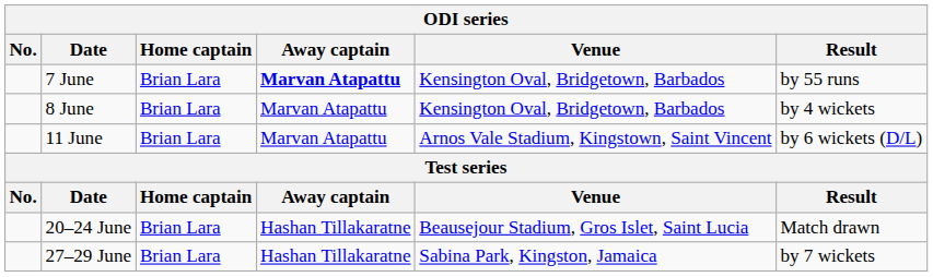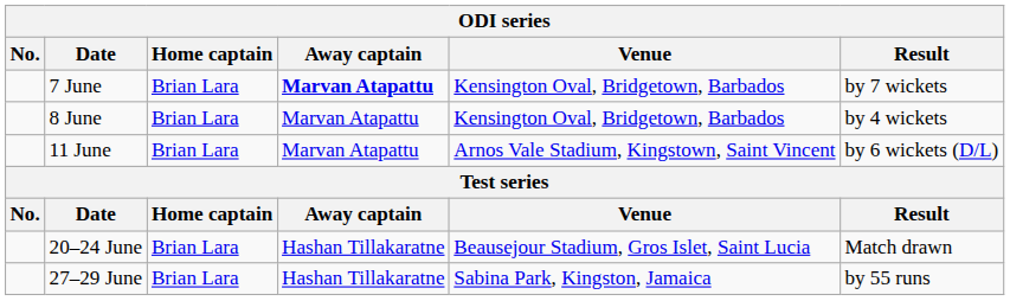7 June | Result: by 55 runs -> by 7 wickets
27–29 June | Result: by 7 wickets -> by 55 runs
